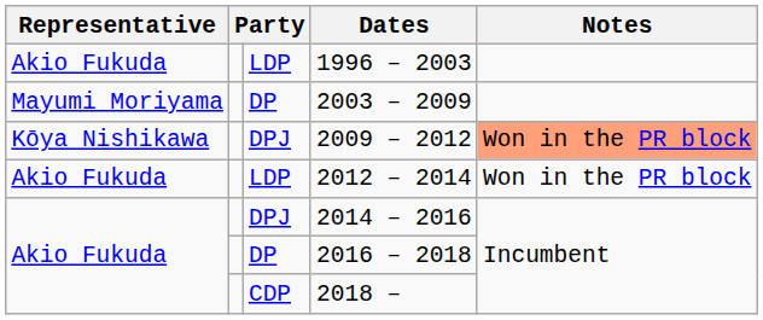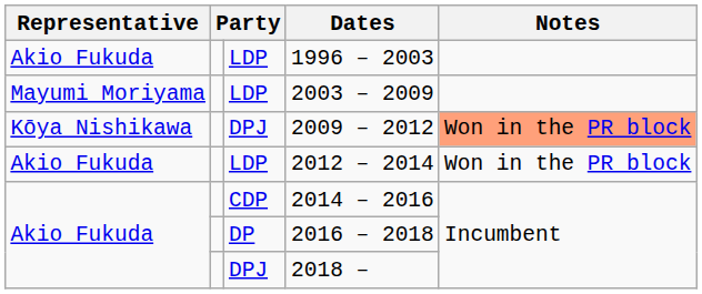2003 – 2009 | column 3: DP -> LDP
2014 – 2016 | column 3: DPJ -> CDP
2018 – | column 3: CDP -> DPJ
